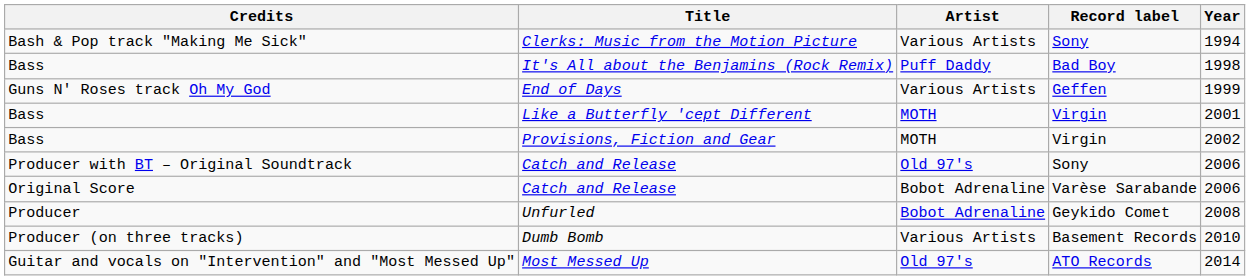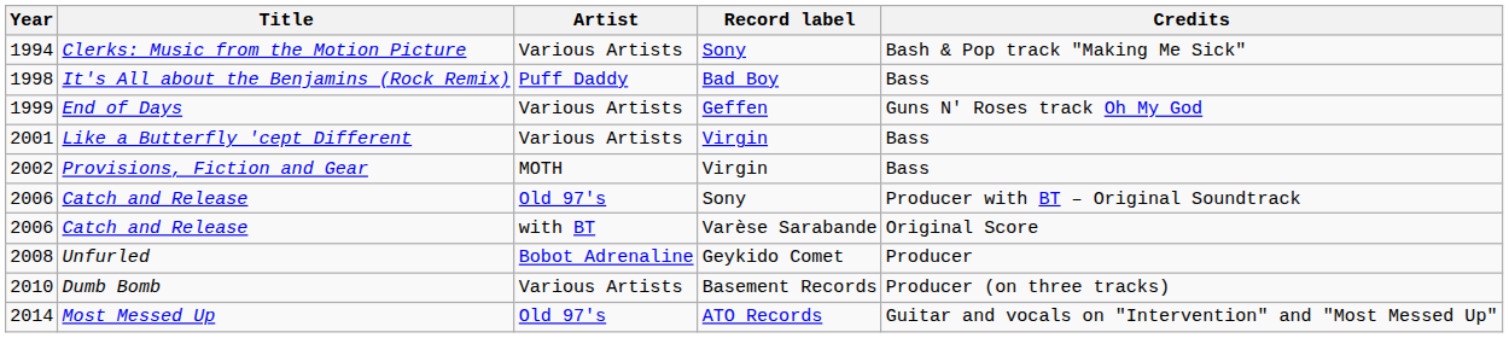columns swapped: Year <-> Credits
Like a Butterfly 'cept Different | Artist: MOTH -> Various Artists
Catch and Release / Varèse Sarabande | Artist: Bobot Adrenaline -> with BT
